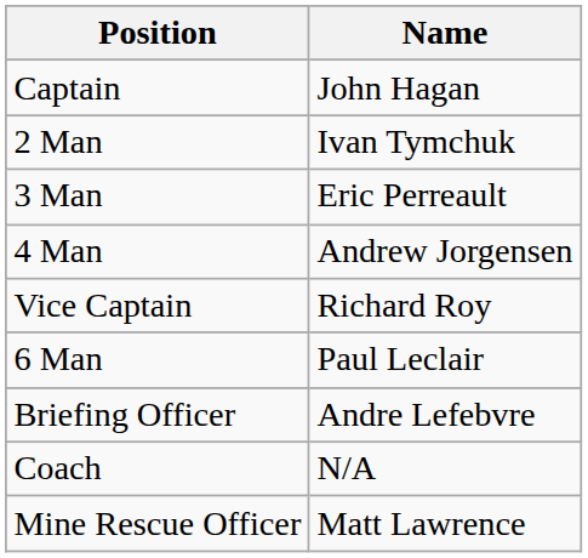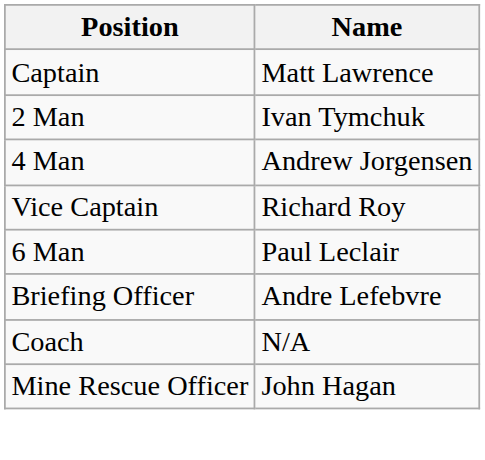Captain | Name: John Hagan -> Matt Lawrence
- row: 3 Man | Eric Perreault
Mine Rescue Officer | Name: Matt Lawrence -> John Hagan
